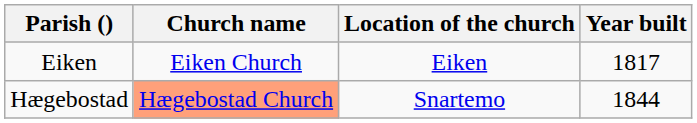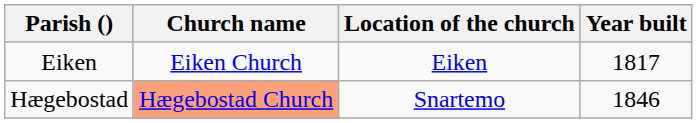Hægebostad | Year built: 1844 -> 1846
